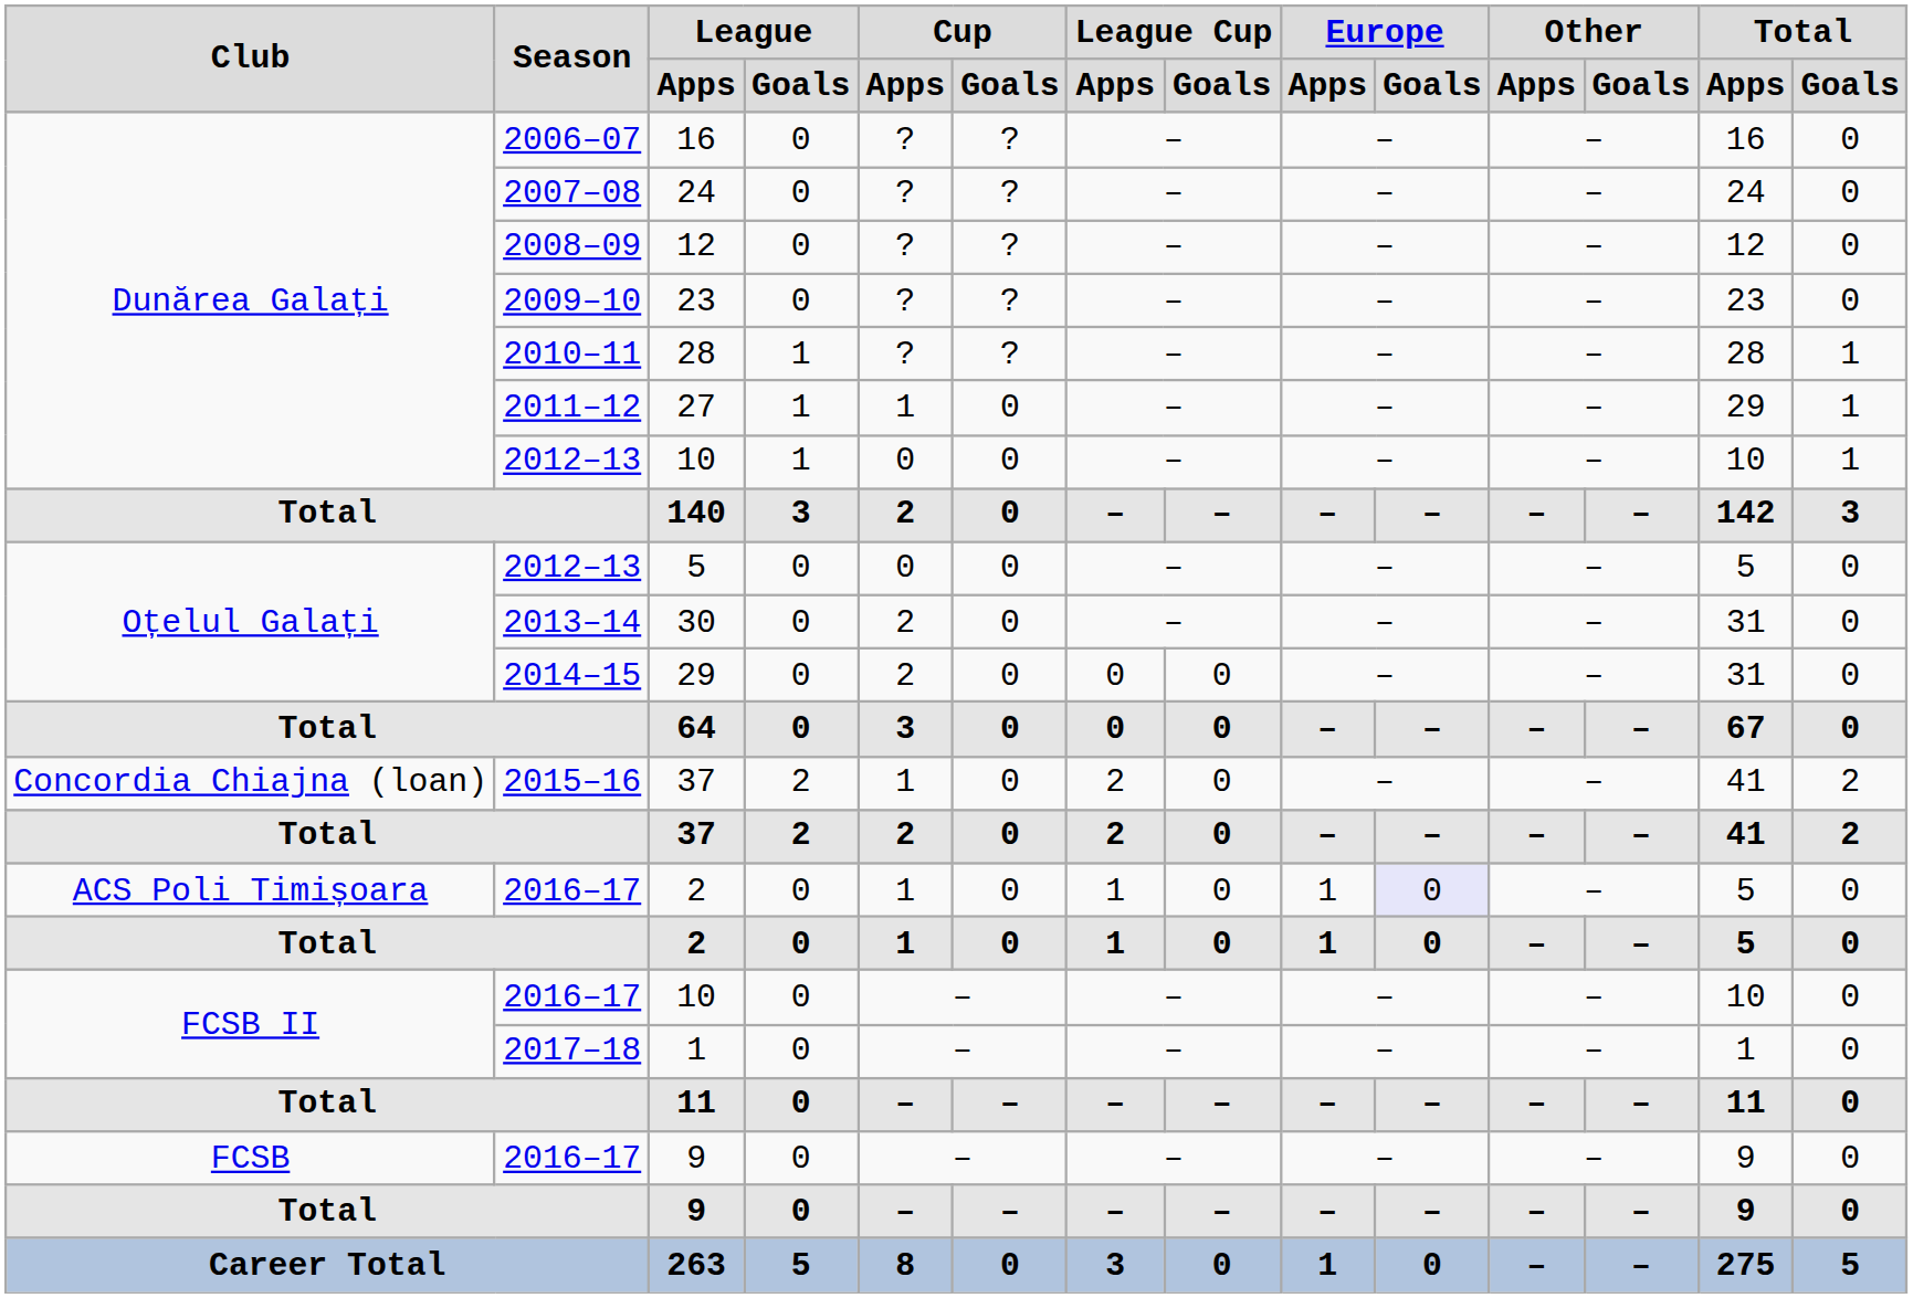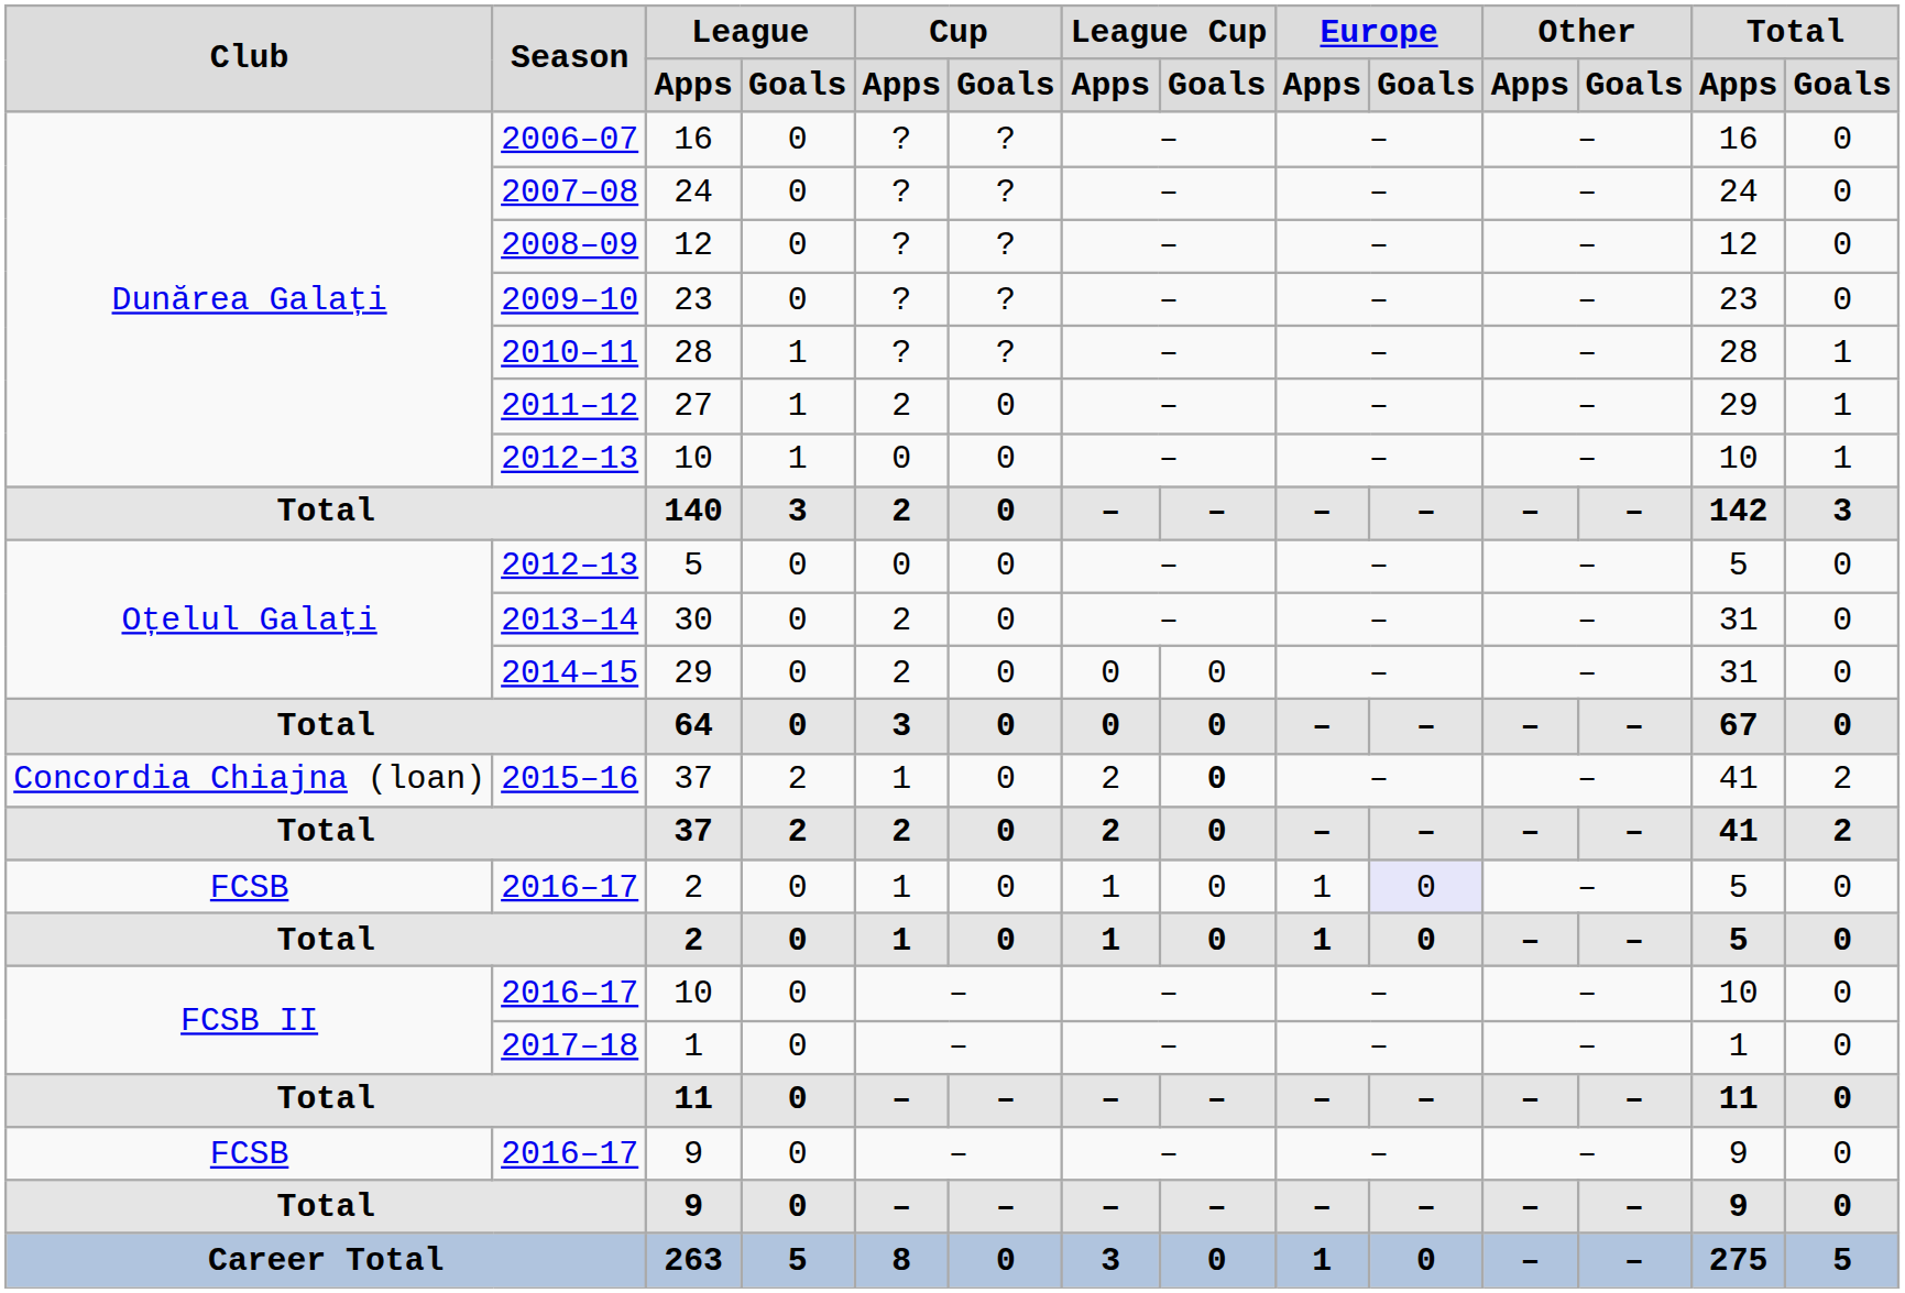27 | Cup / Apps: 1 -> 2
2015–16 / 37 | League Cup / Goals: normal -> bold
2016–17 / 2 | Club: ACS Poli Timișoara -> FCSB
